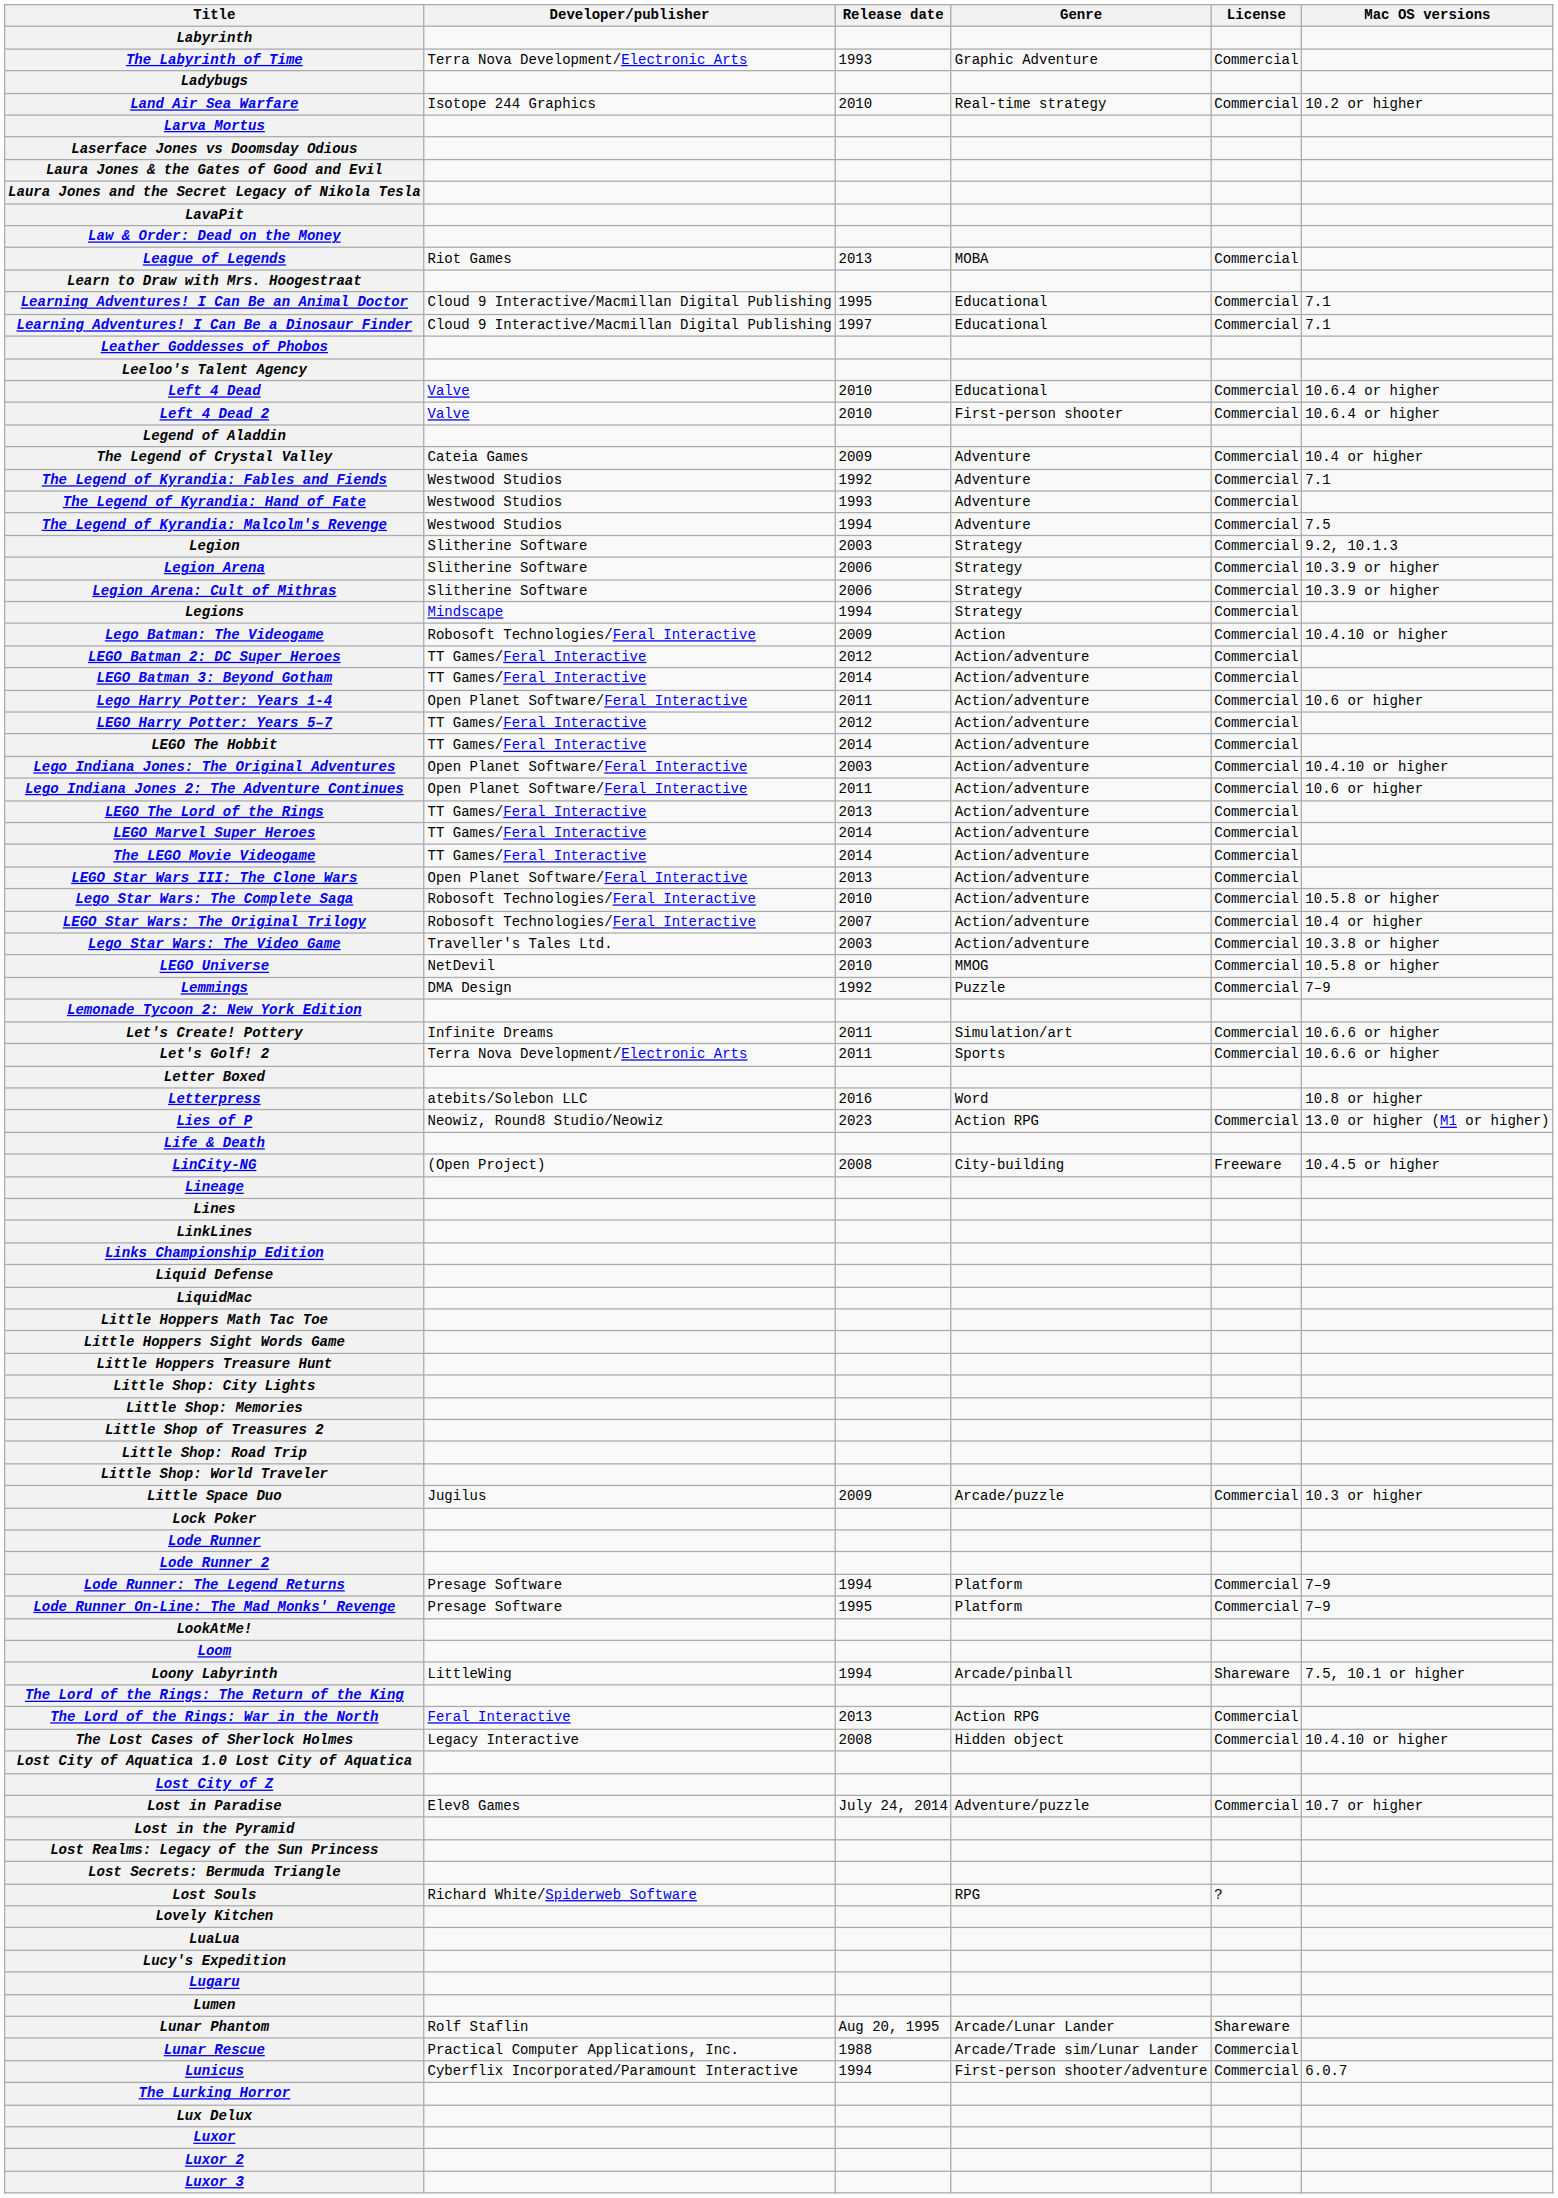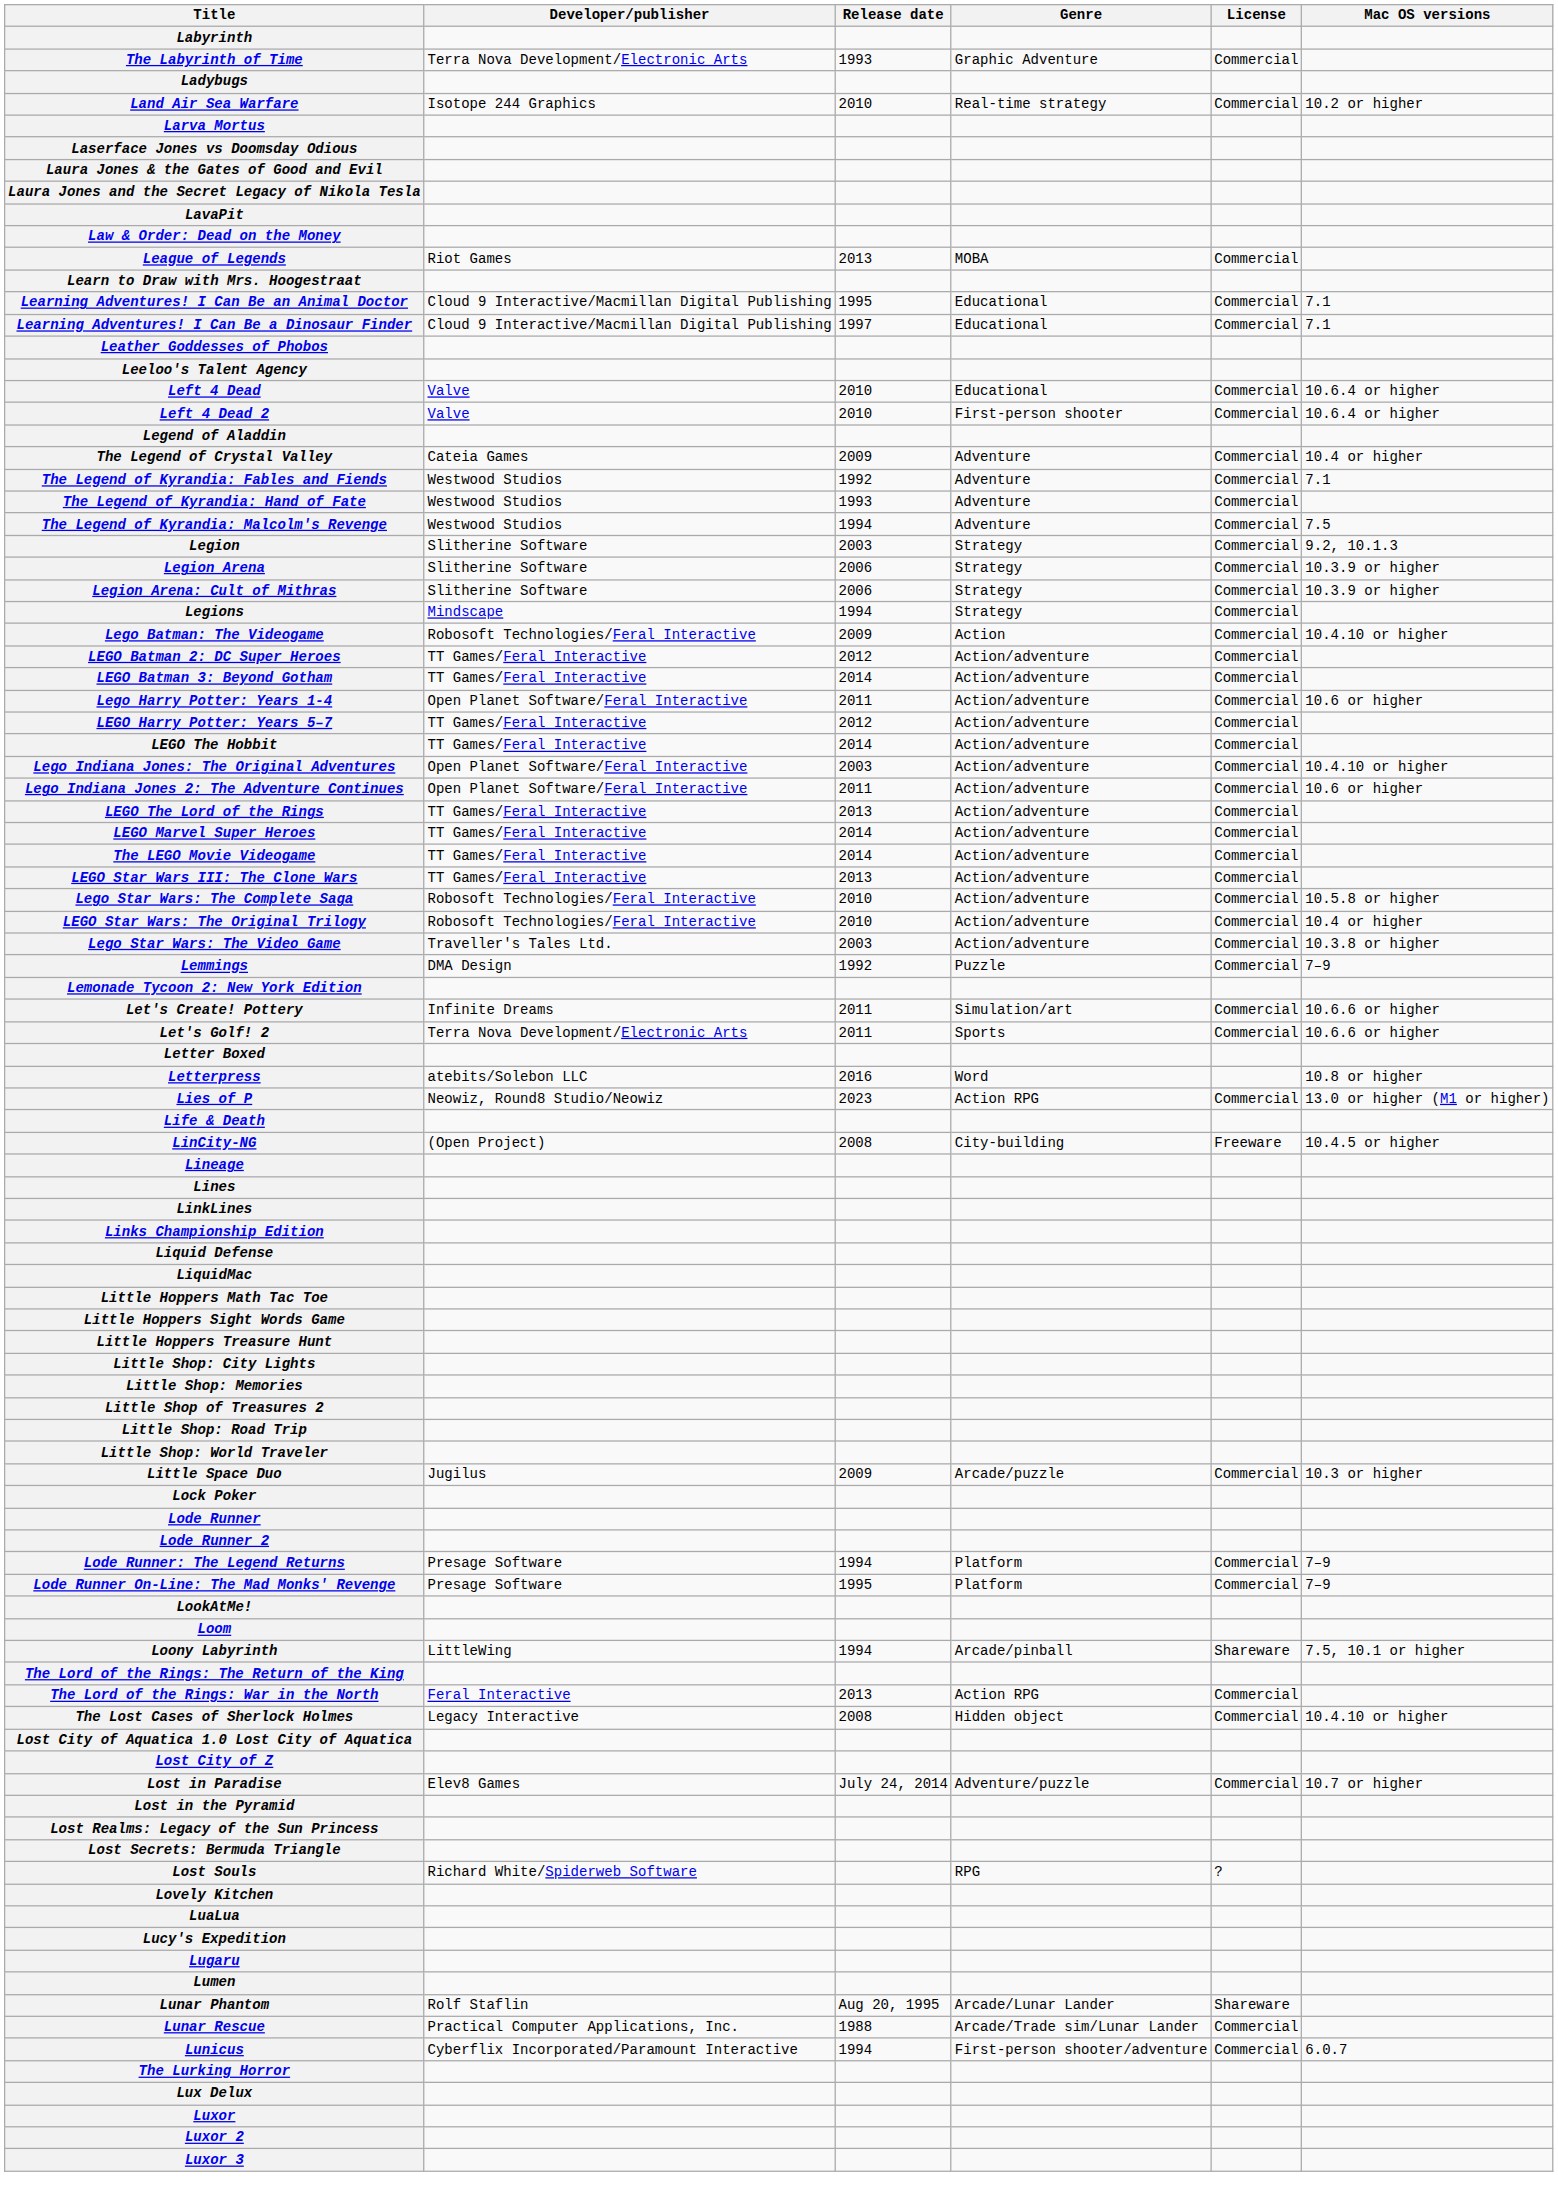LEGO Star Wars III: The Clone Wars | Developer/publisher: Open Planet Software/Feral Interactive -> TT Games/Feral Interactive
LEGO Star Wars: The Original Trilogy | Release date: 2007 -> 2010
- row: LEGO Universe | NetDevil | 2010 | MMOG | Commercial | 10.5.8 or higher
